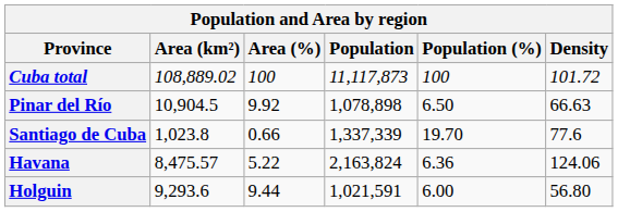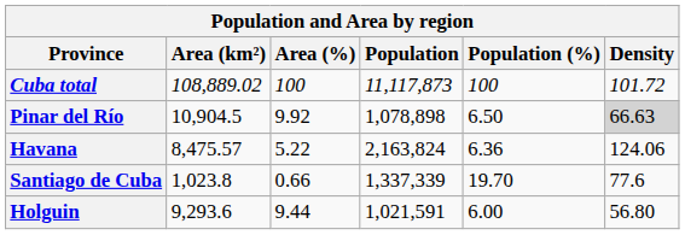Pinar del Río | Density: no background -> lightgrey background
rows swapped: Havana <-> Santiago de Cuba
